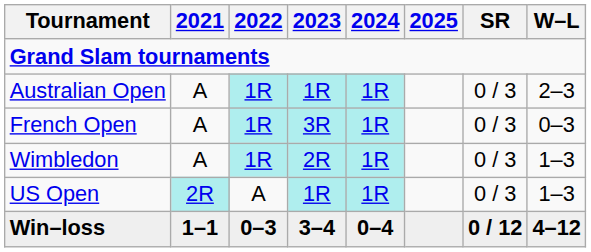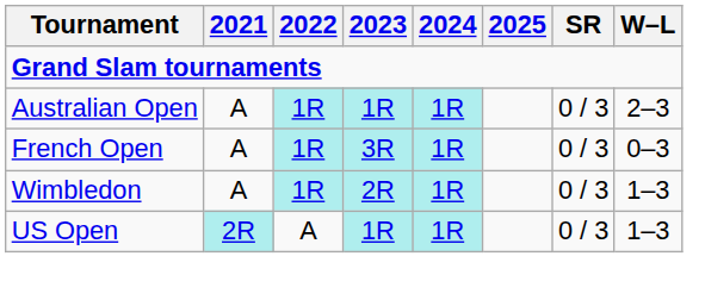- row: Win–loss | 1–1 | 0–3 | 3–4 | 0–4 | 0 / 12 | 4–12
